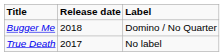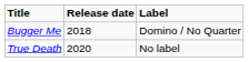True Death | Release date: 2017 -> 2020
